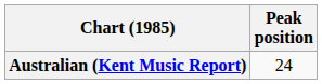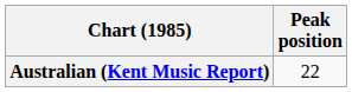Australian (Kent Music Report) | Peak position: 24 -> 22
